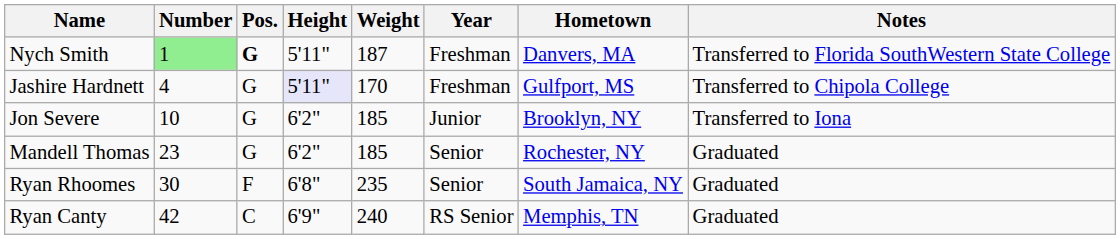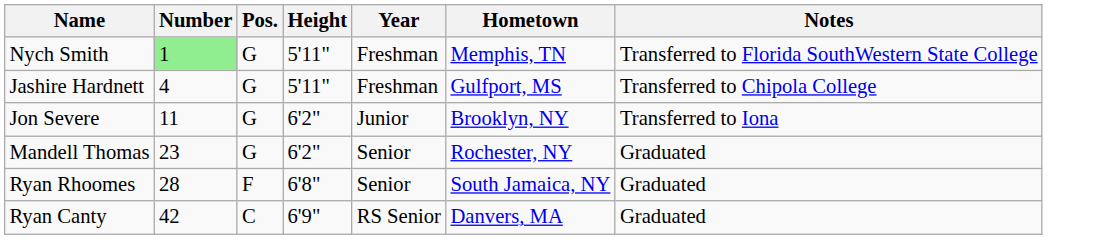- column: Weight | 187 | 170 | 185 | 185 | 235 | 240
Nych Smith | Pos.: bold -> normal
Nych Smith | Hometown: Danvers, MA -> Memphis, TN
Jashire Hardnett | Height: lavender background -> no background
Jon Severe | Number: 10 -> 11
Ryan Rhoomes | Number: 30 -> 28
Ryan Canty | Hometown: Memphis, TN -> Danvers, MA
